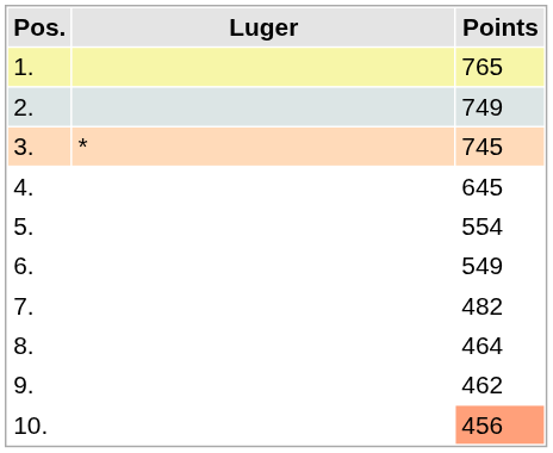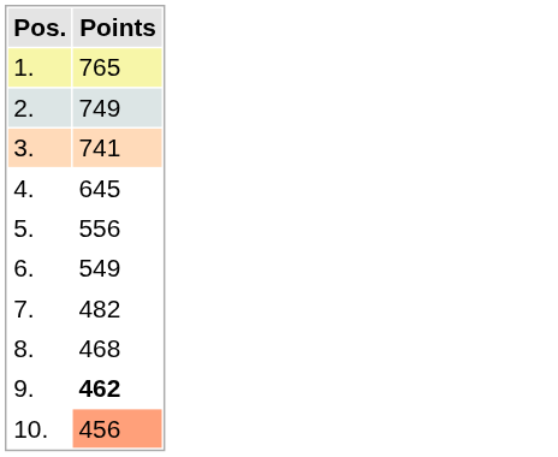- column: Luger | *
3. | Points: 745 -> 741
5. | Points: 554 -> 556
8. | Points: 464 -> 468
9. | Points: normal -> bold
